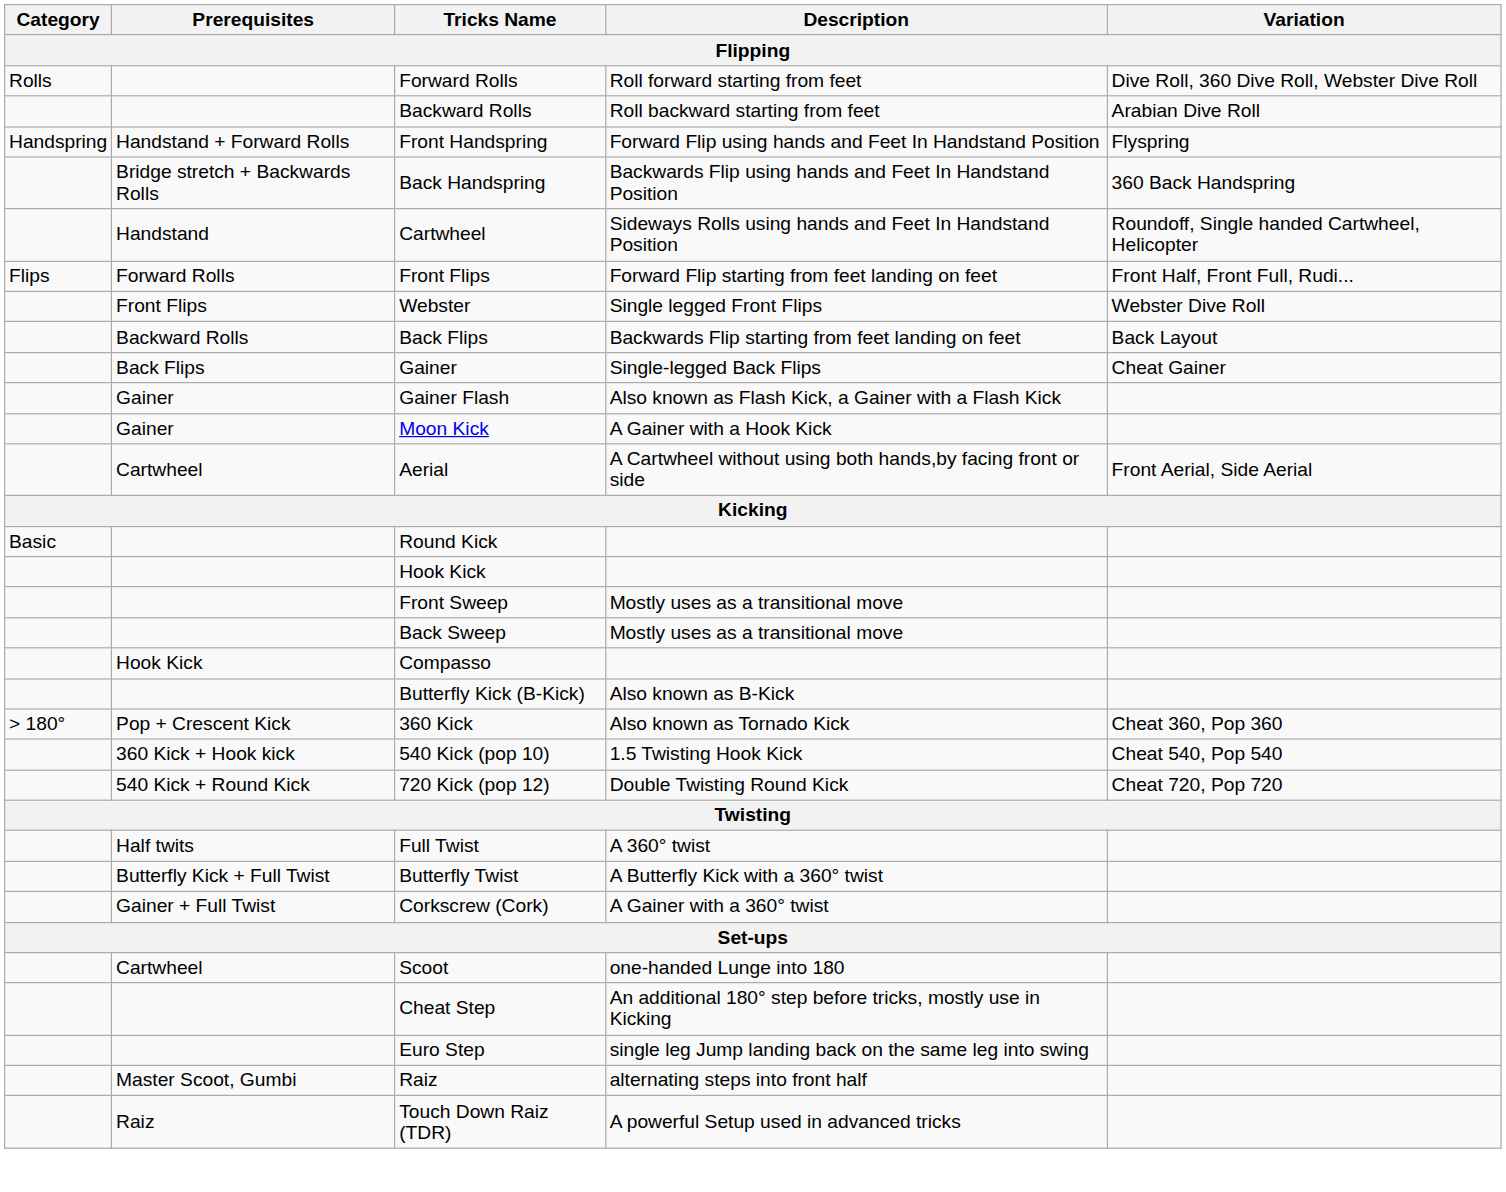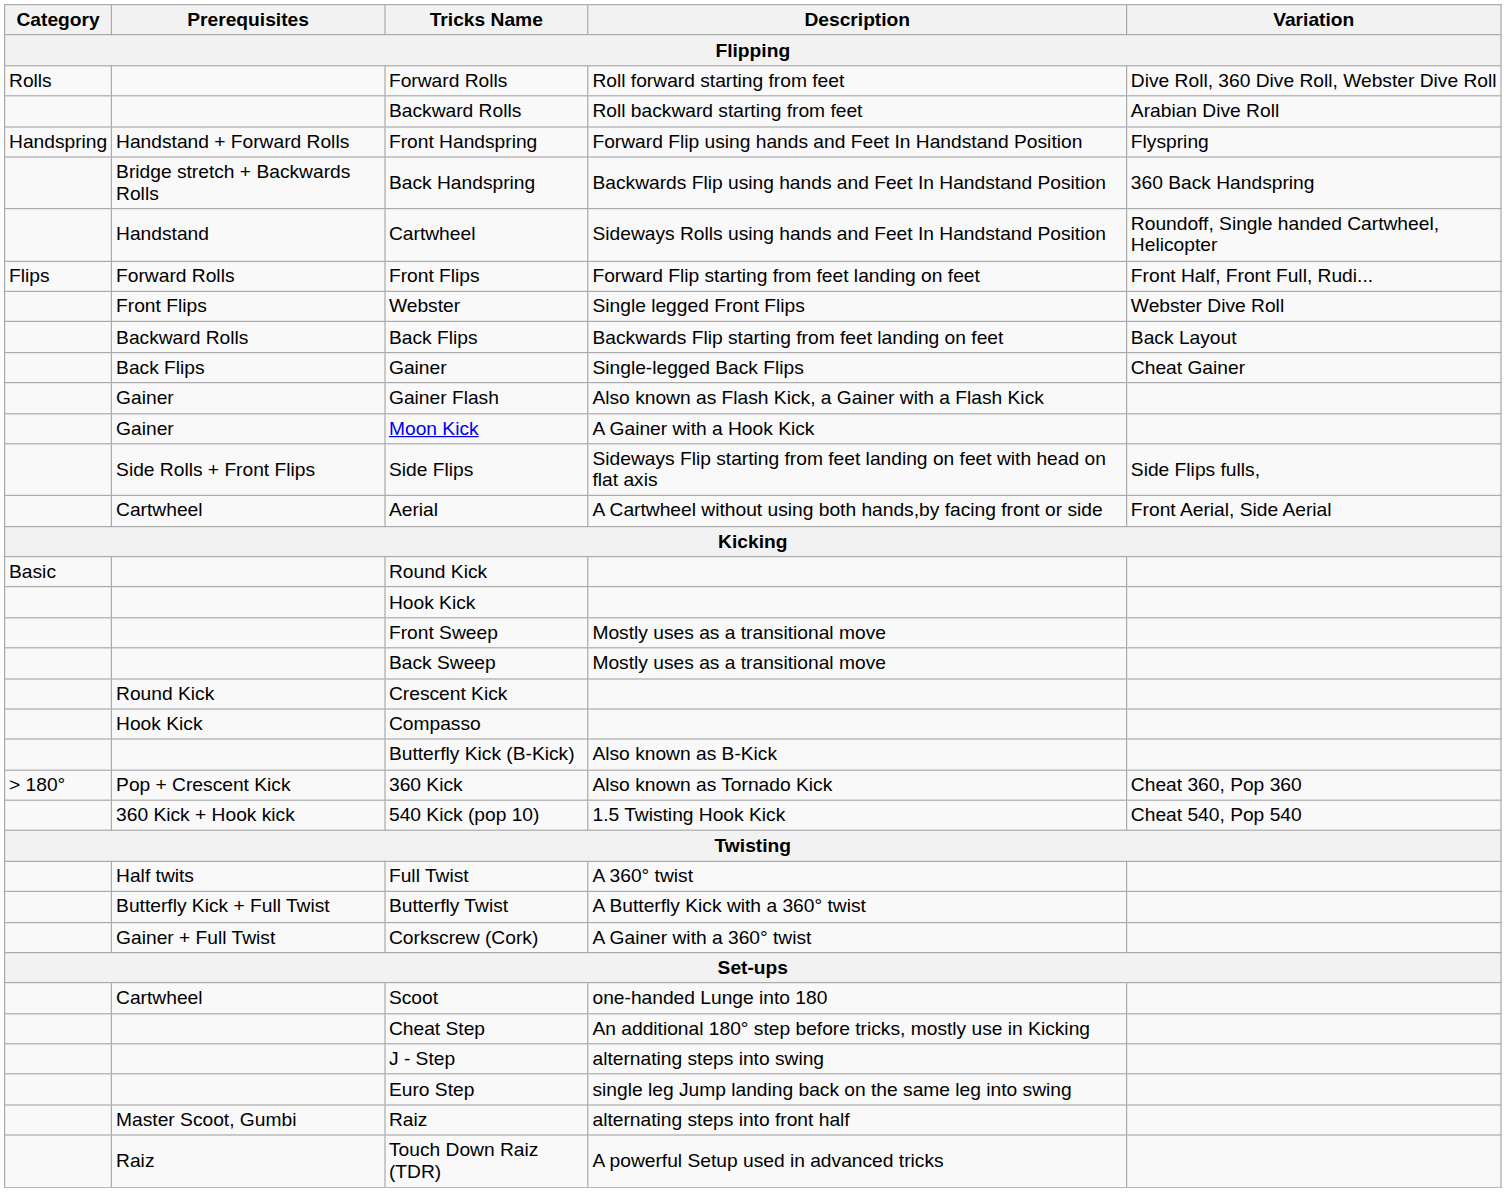+ row: Side Rolls + Front Flips | Side Flips | Sideways Flip starting from feet landing on feet with head on flat axis | Side Flips fulls,
+ row: Round Kick | Crescent Kick
- row: 540 Kick + Round Kick | 720 Kick (pop 12) | Double Twisting Round Kick | Cheat 720, Pop 720
+ row: J - Step | alternating steps into swing
